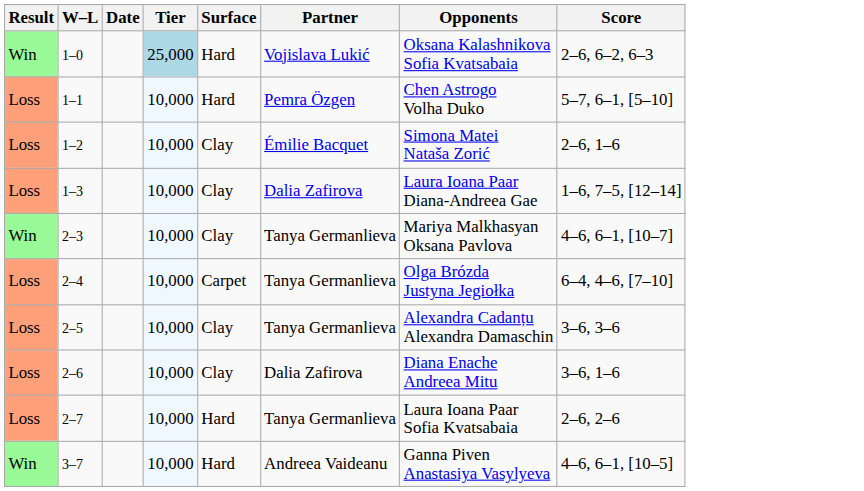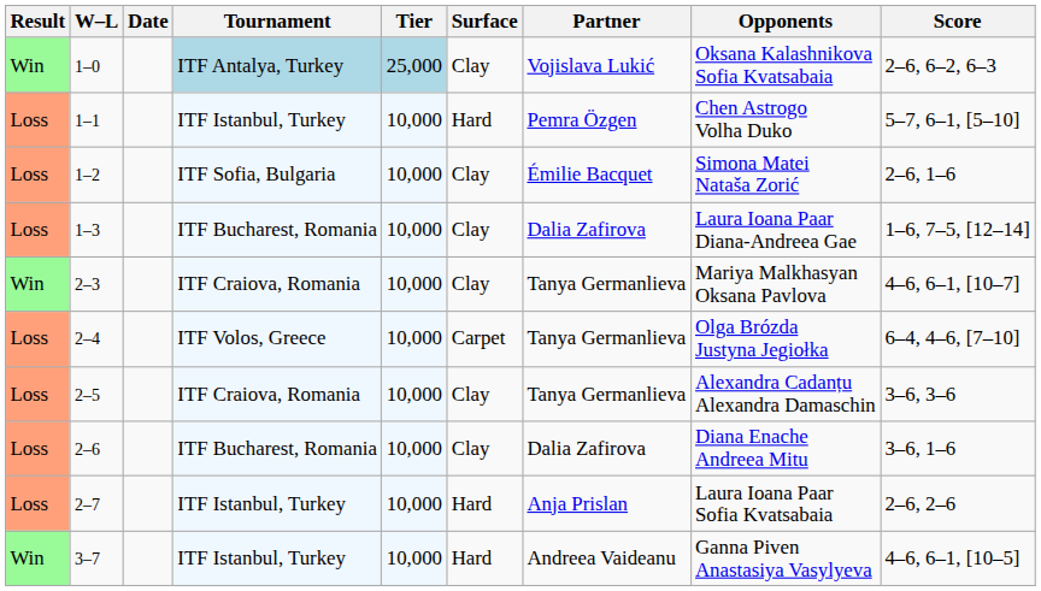+ column: Tournament | ITF Antalya, Turkey | ITF Istanbul, Turkey | ITF Sofia, Bulgaria | ITF Bucharest, Romania | ITF Craiova, Romania | ITF Volos, Greece | ITF Craiova, Romania | ITF Bucharest, Romania | ITF Istanbul, Turkey | ITF Istanbul, Turkey
1–0 | Surface: Hard -> Clay
2–7 | Partner: Tanya Germanlieva -> Anja Prislan
